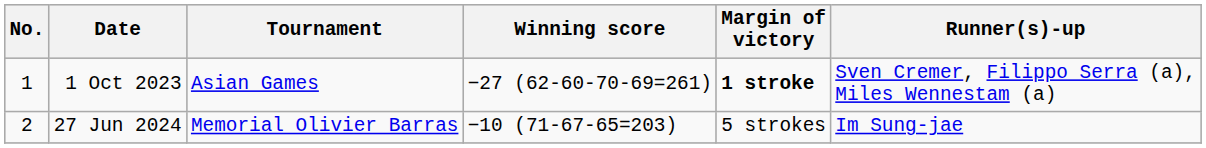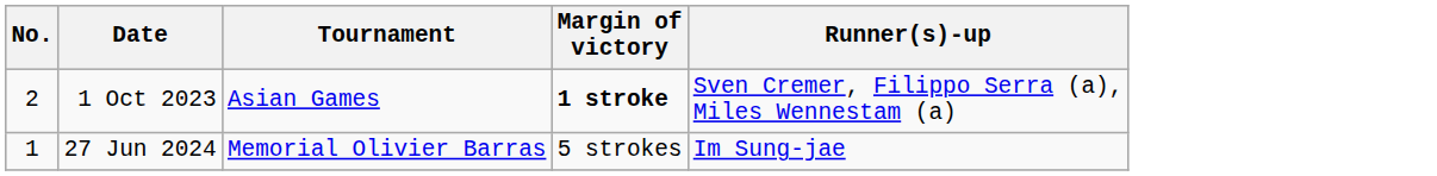- column: Winning score | −27 (62-60-70-69=261) | −10 (71-67-65=203)
1 Oct 2023 | No.: 1 -> 2
27 Jun 2024 | No.: 2 -> 1
